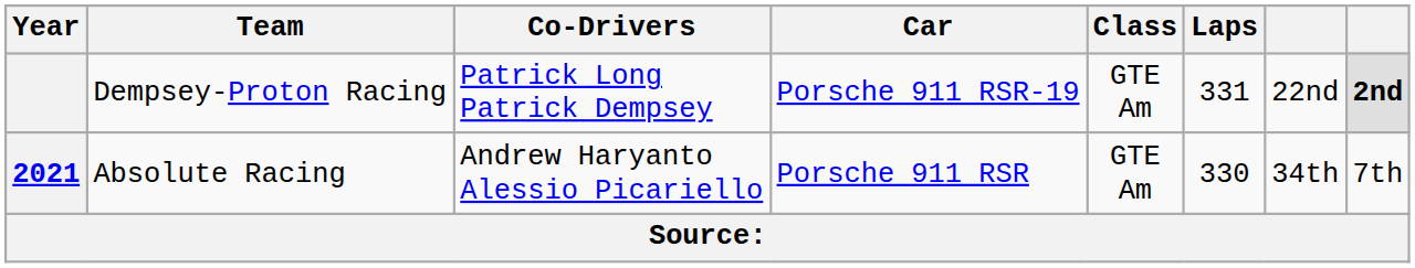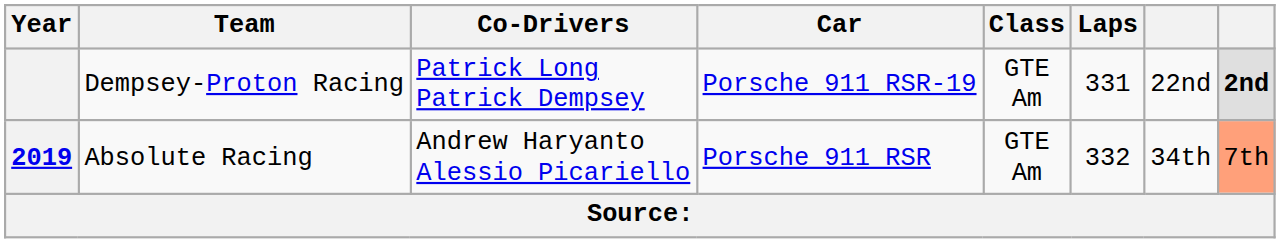Absolute Racing | Year: 2021 -> 2019
Absolute Racing | Laps: 330 -> 332
Absolute Racing | column 8: no background -> lightsalmon background
